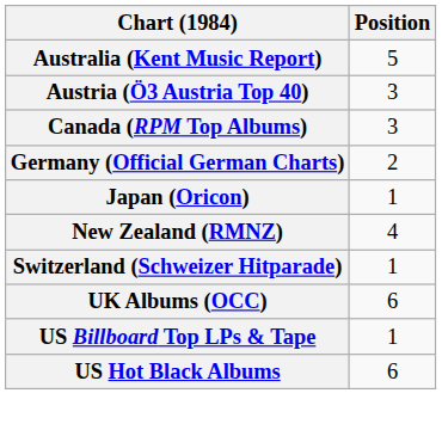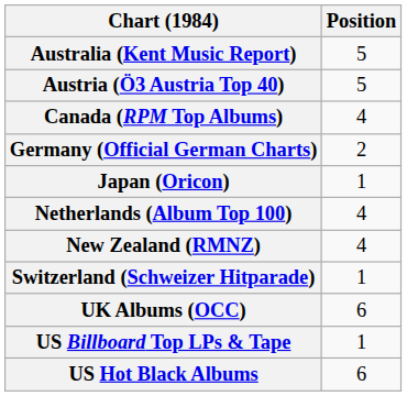Austria (Ö3 Austria Top 40) | Position: 3 -> 5
Canada (RPM Top Albums) | Position: 3 -> 4
+ row: Netherlands (Album Top 100) | 4
